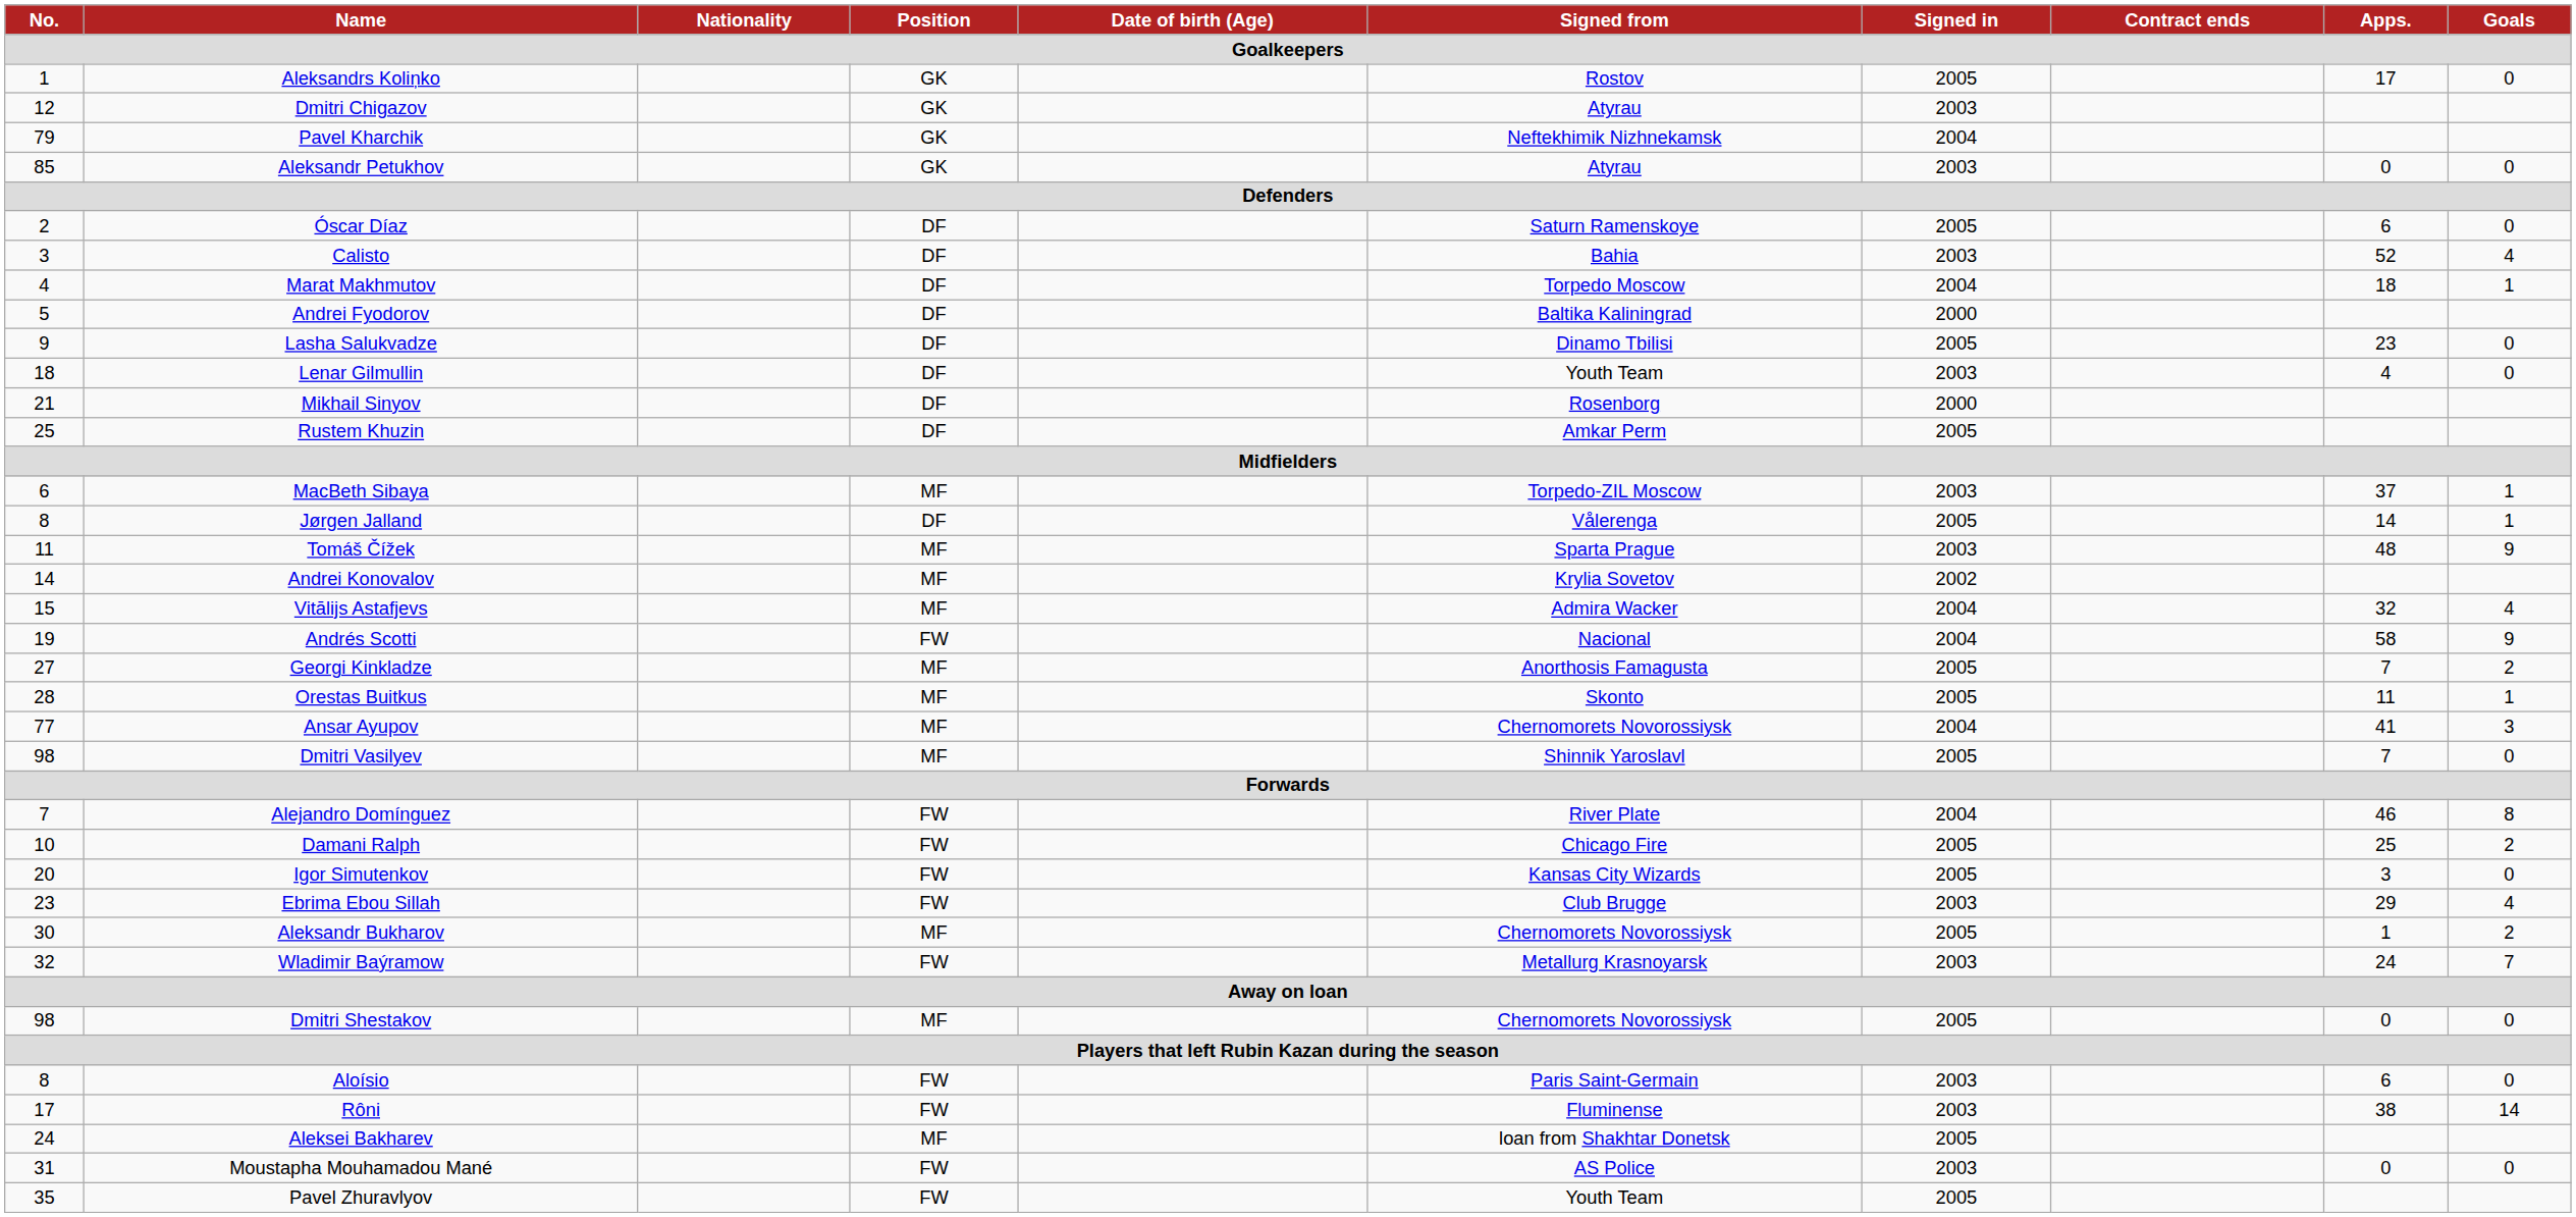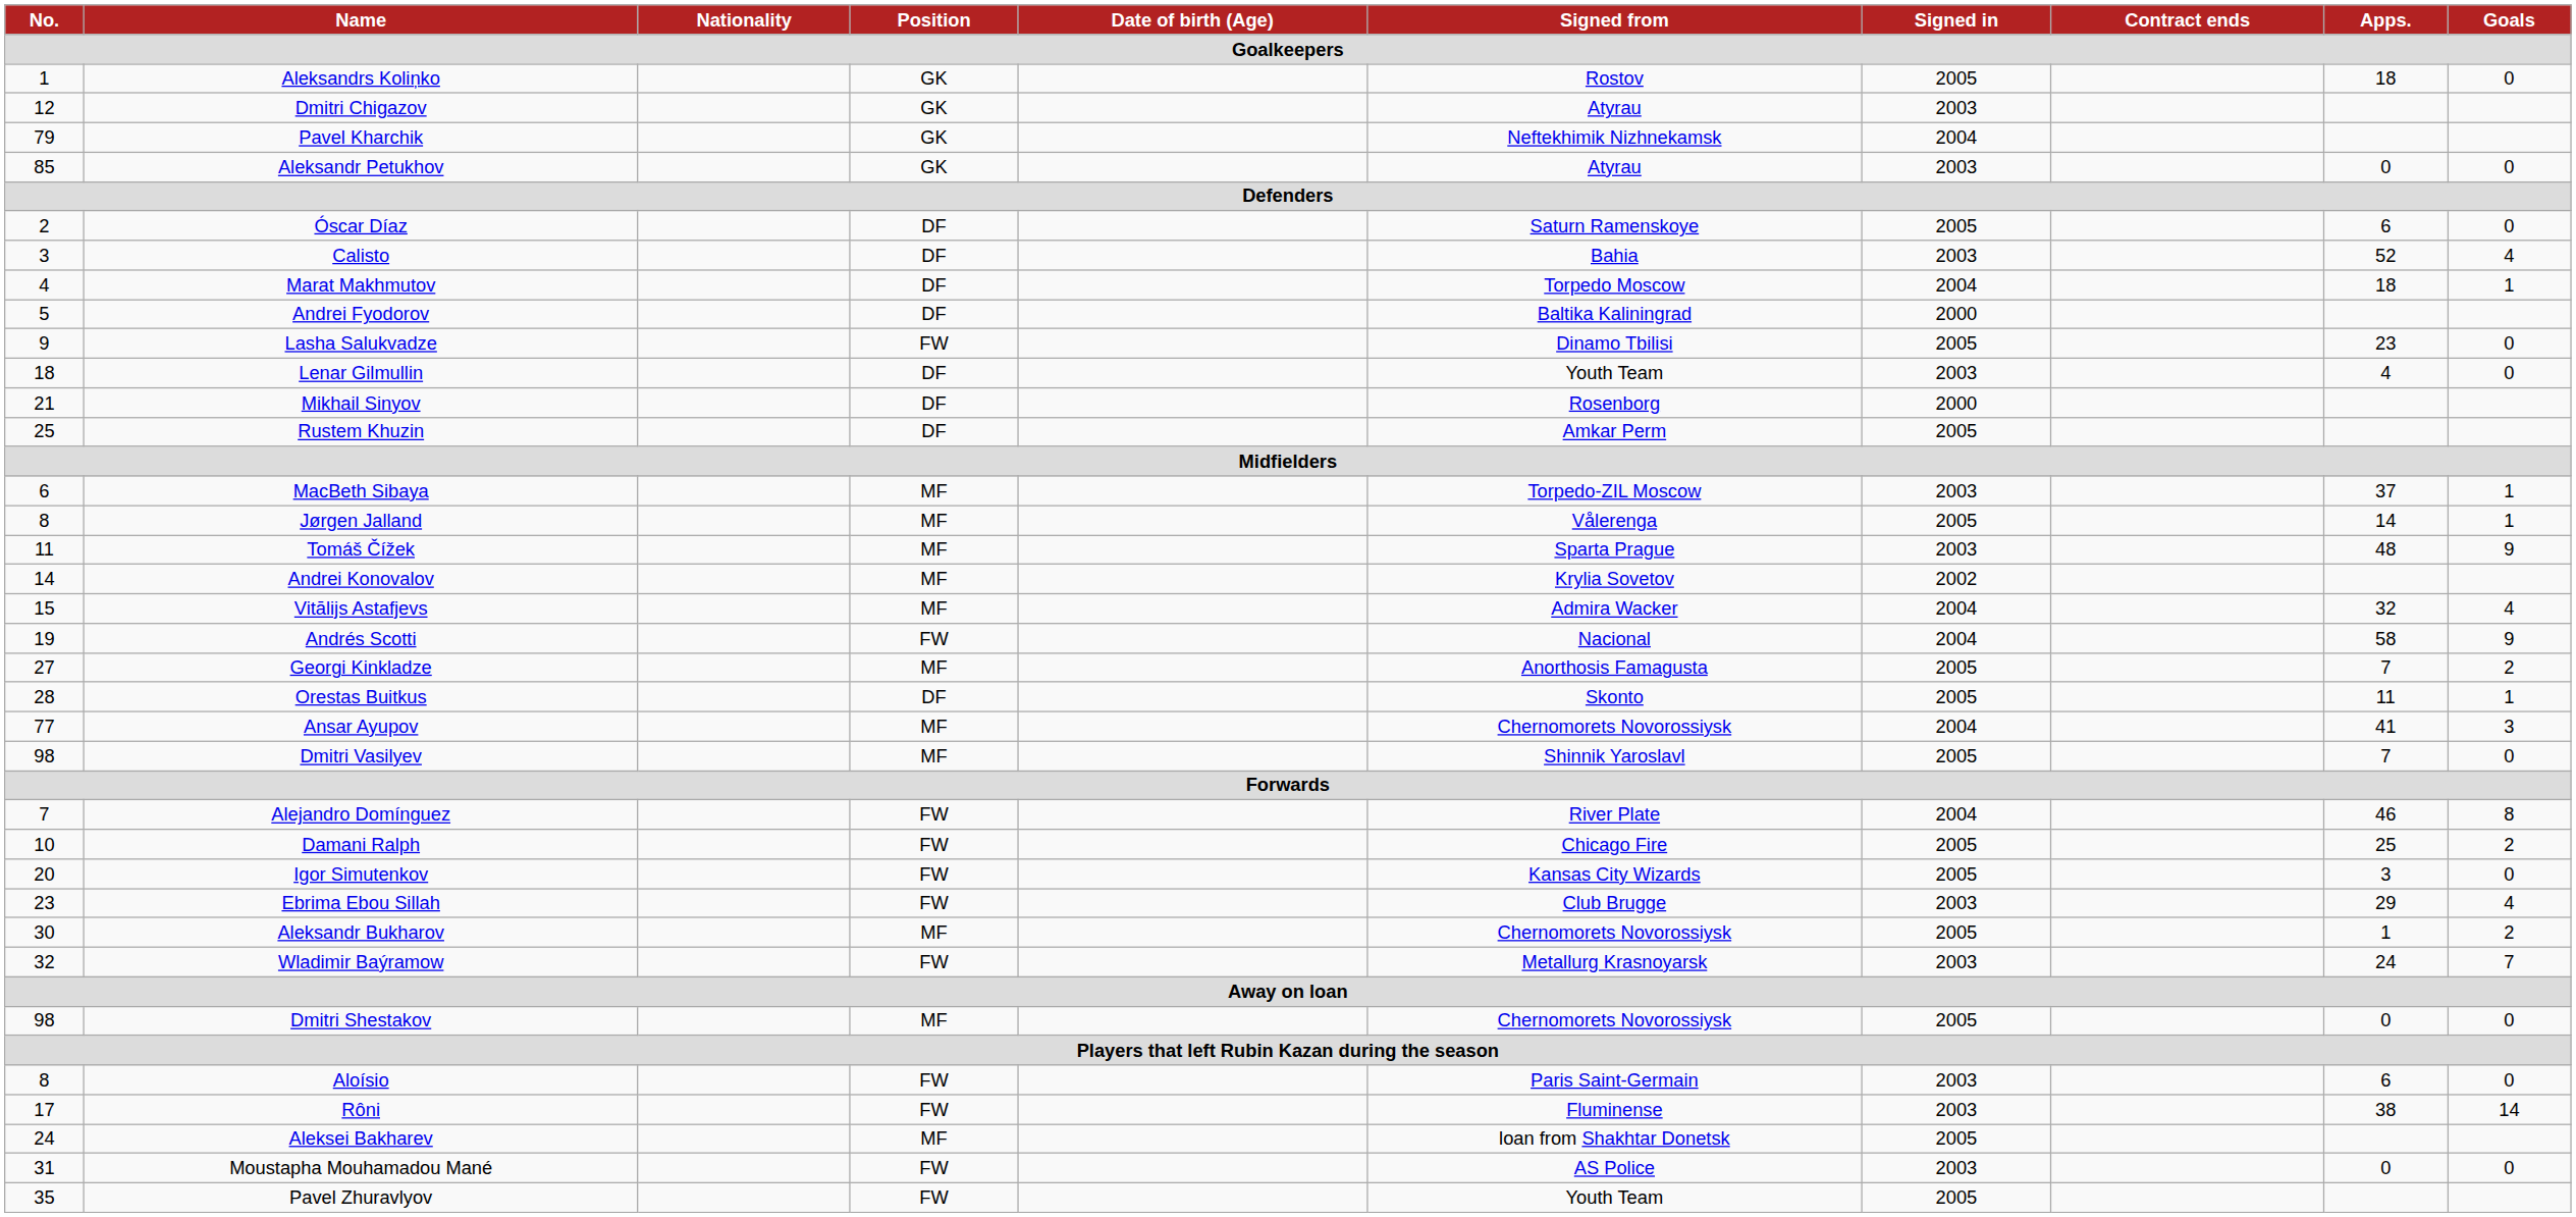Aleksandrs Koliņko | Apps.: 17 -> 18
Lasha Salukvadze | Position: DF -> FW
Jørgen Jalland | Position: DF -> MF
Orestas Buitkus | Position: MF -> DF
